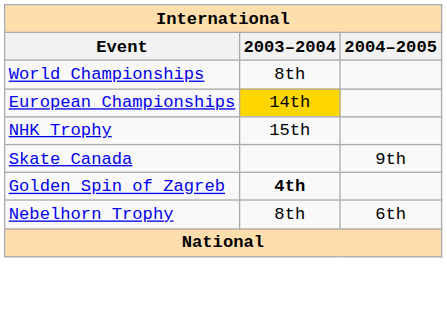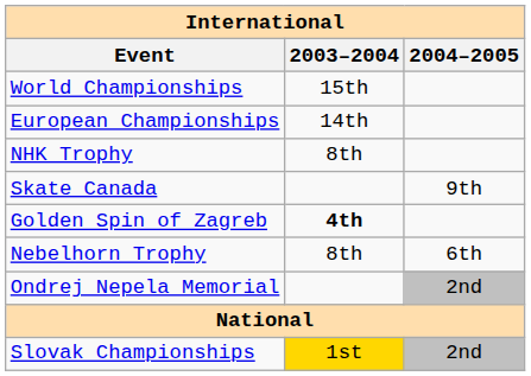World Championships | 2003–2004: 8th -> 15th
European Championships | 2003–2004: gold background -> no background
NHK Trophy | 2003–2004: 15th -> 8th
+ row: Ondrej Nepela Memorial | 2nd
+ row: Slovak Championships | 1st | 2nd
